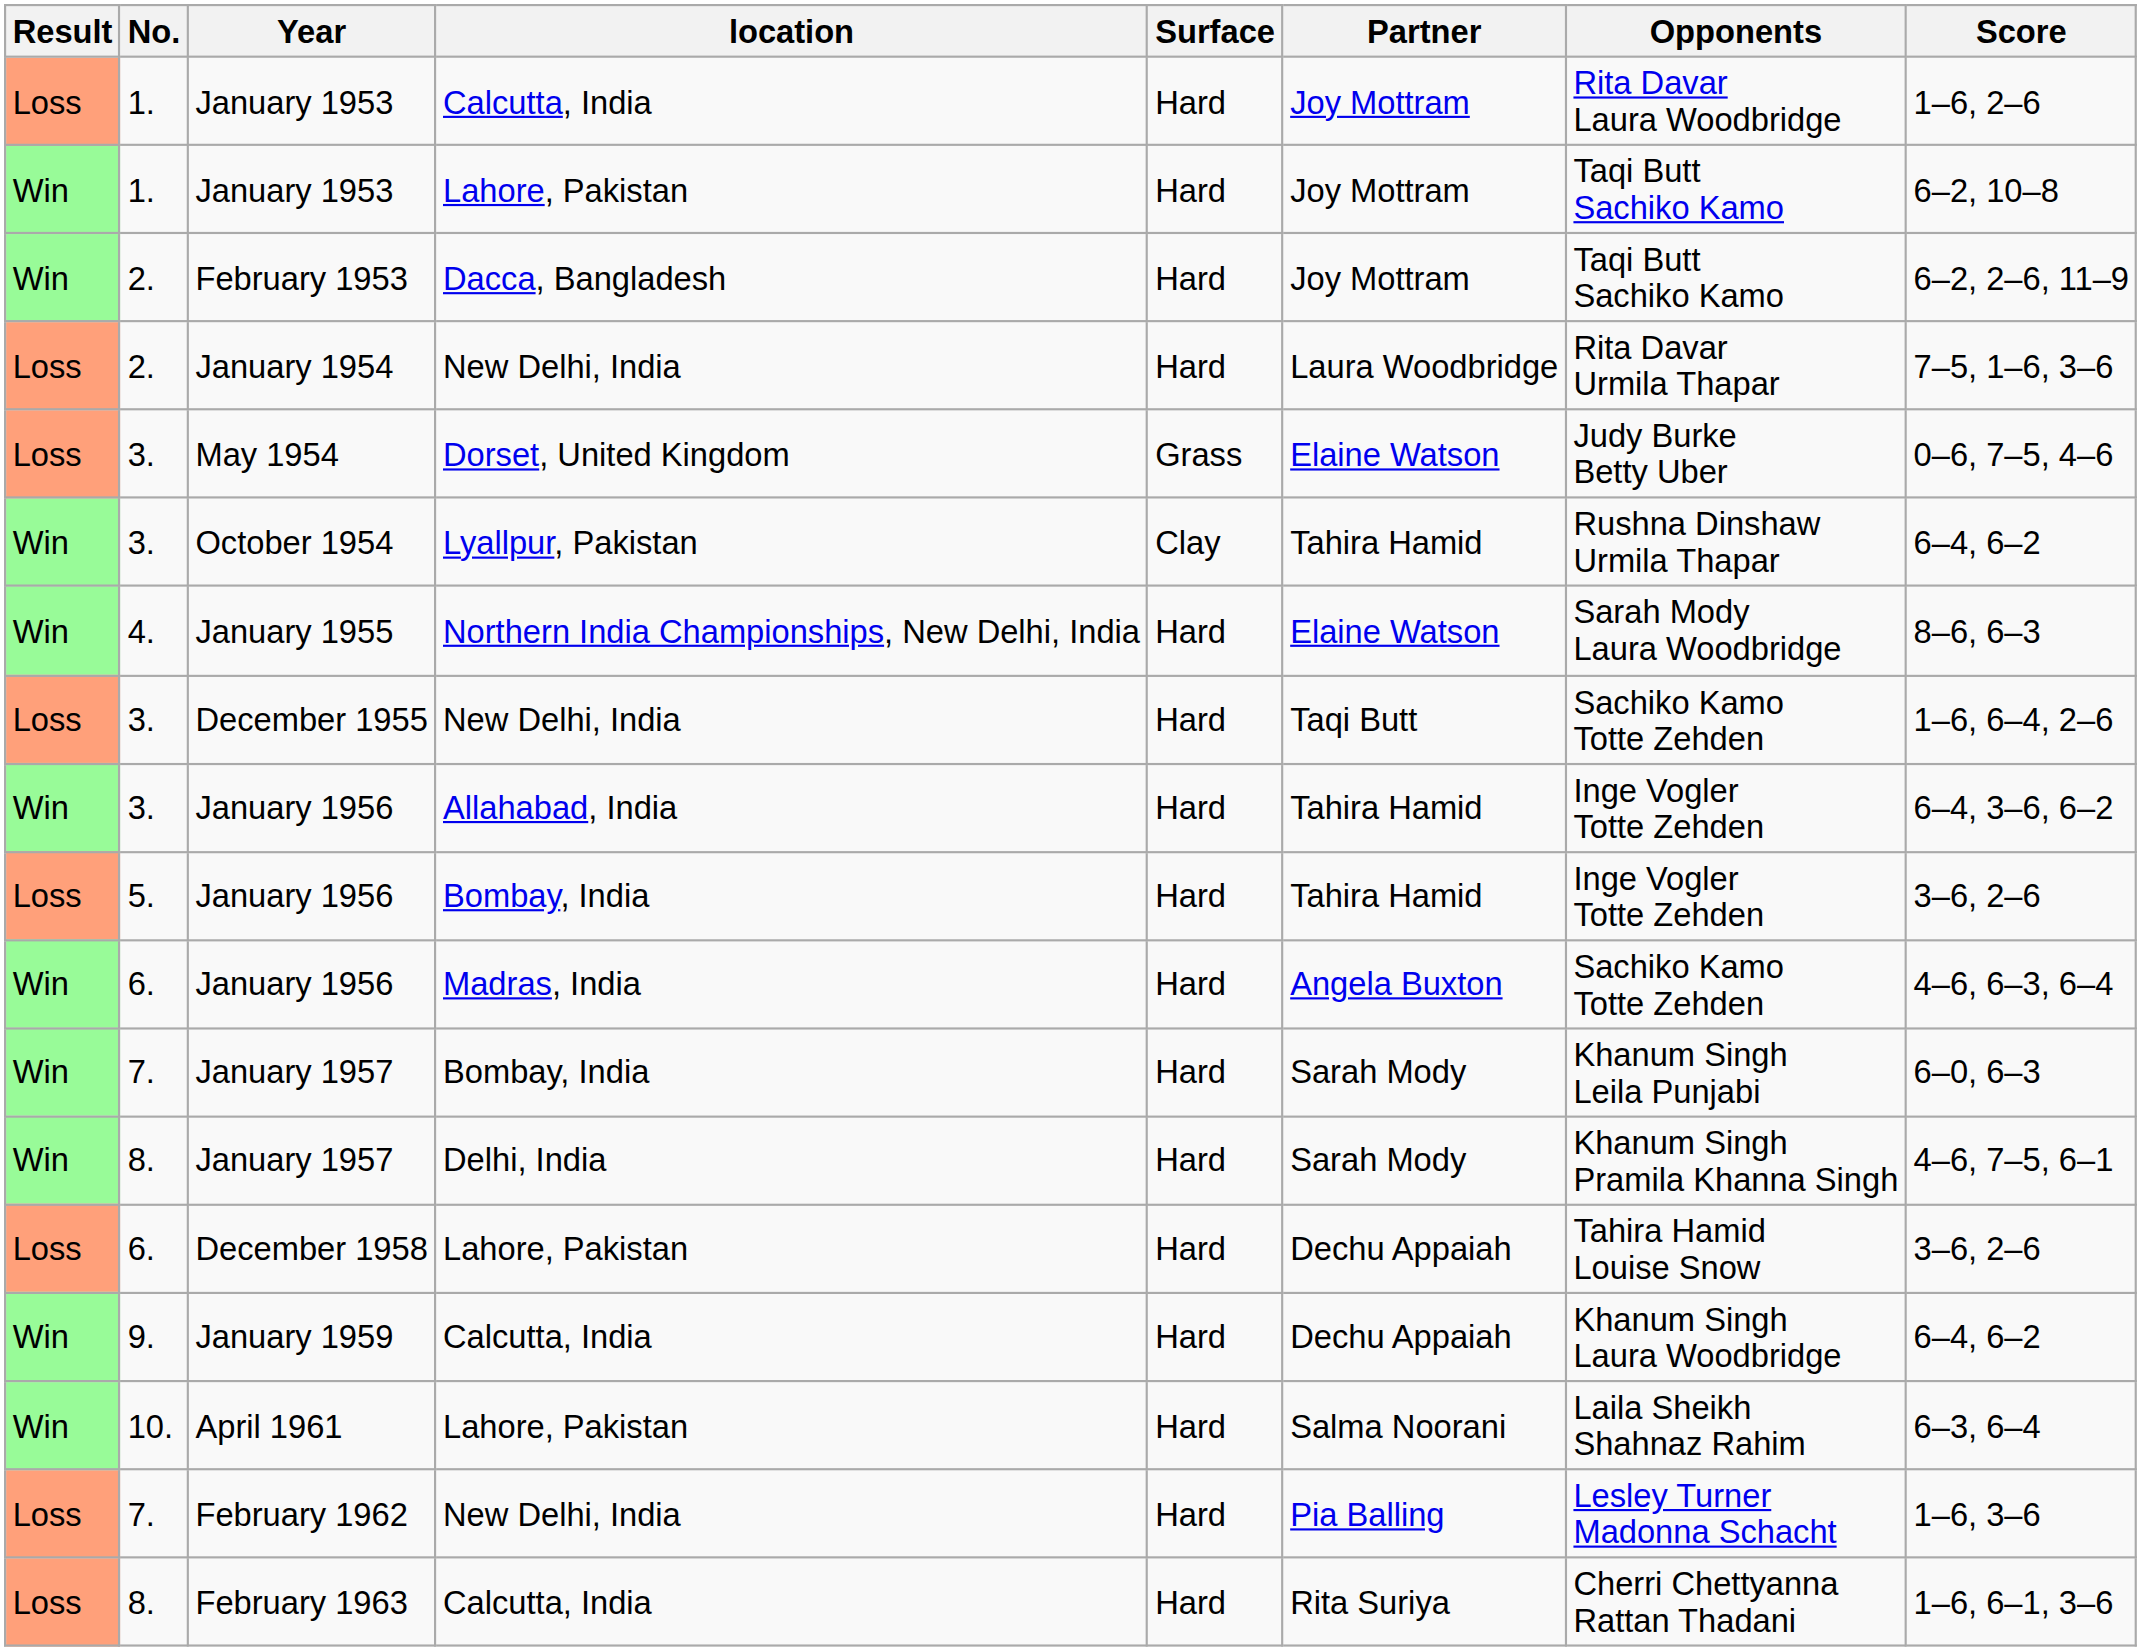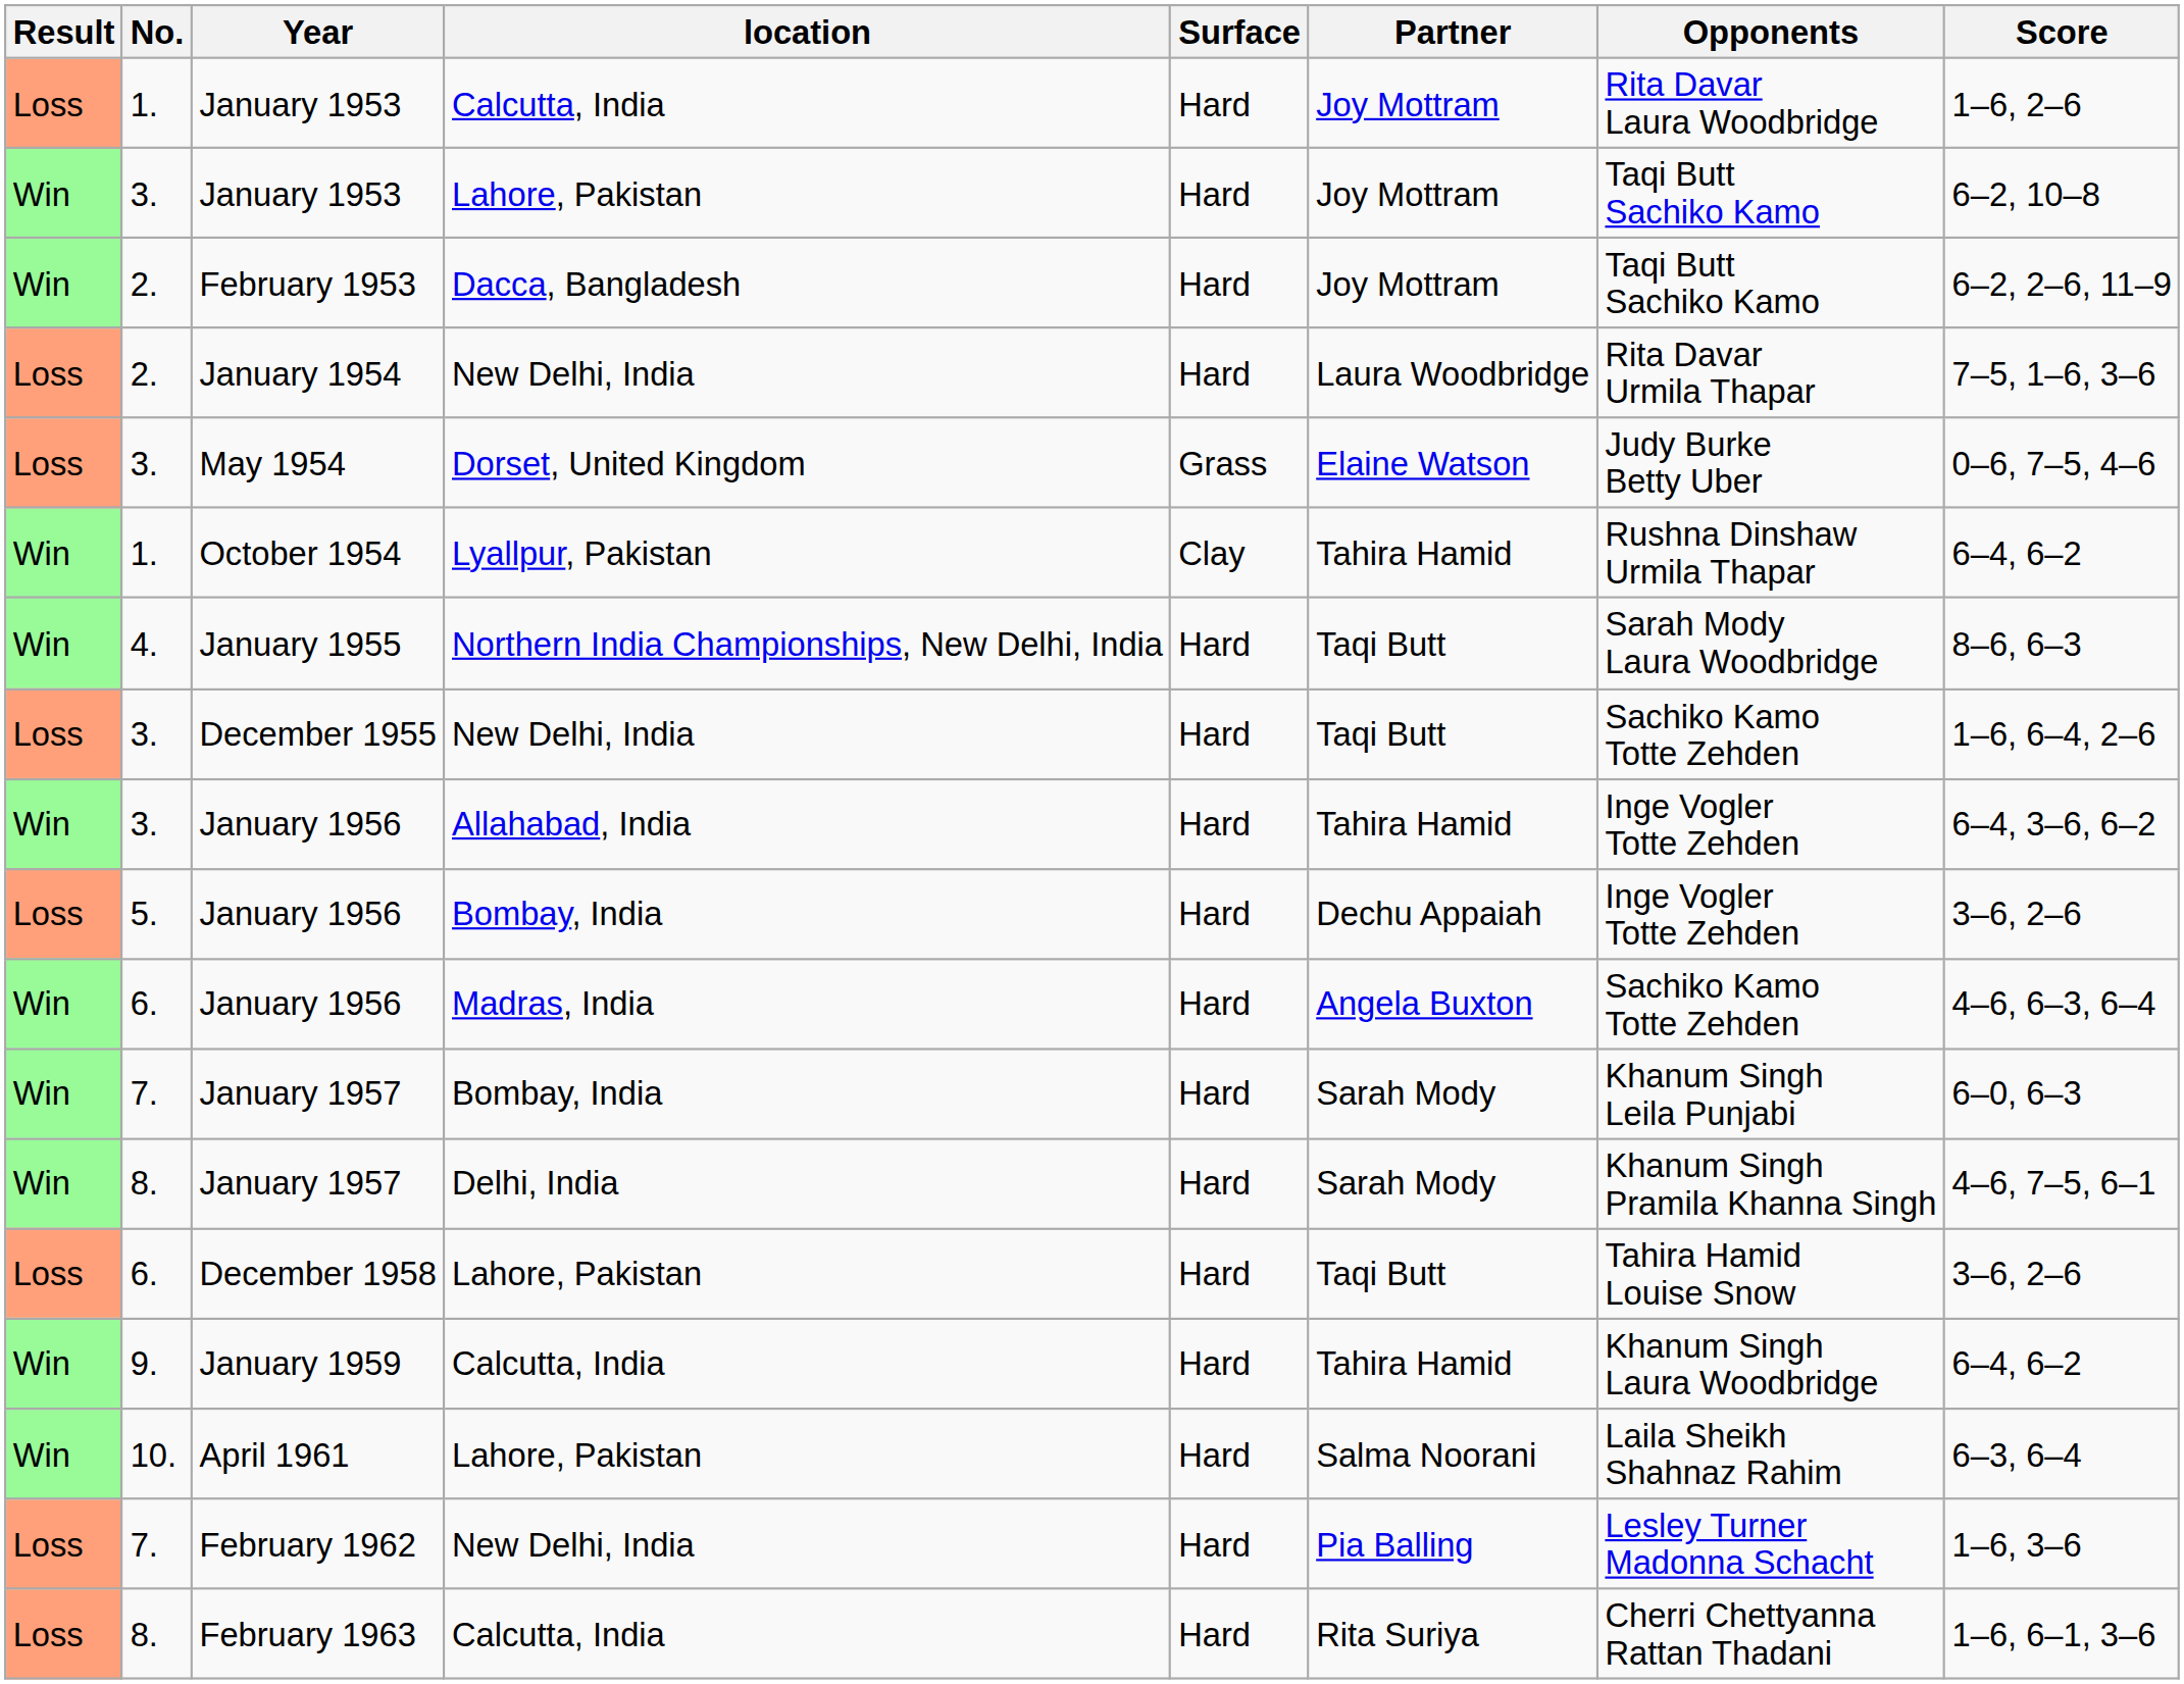January 1953 / Lahore, Pakistan | No.: 1. -> 3.
October 1954 | No.: 3. -> 1.
January 1955 | Partner: Elaine Watson -> Taqi Butt
January 1956 / Bombay, India | Partner: Tahira Hamid -> Dechu Appaiah
December 1958 | Partner: Dechu Appaiah -> Taqi Butt
January 1959 | Partner: Dechu Appaiah -> Tahira Hamid
